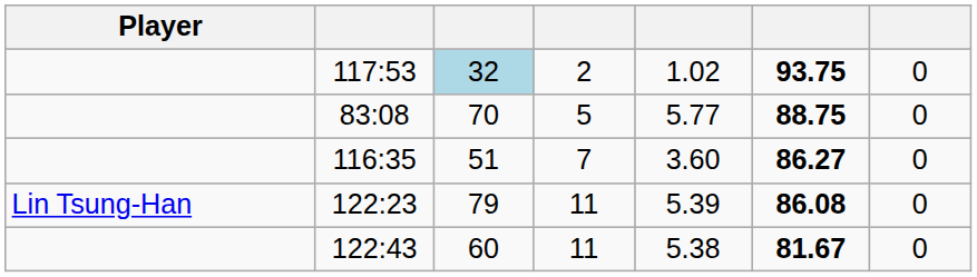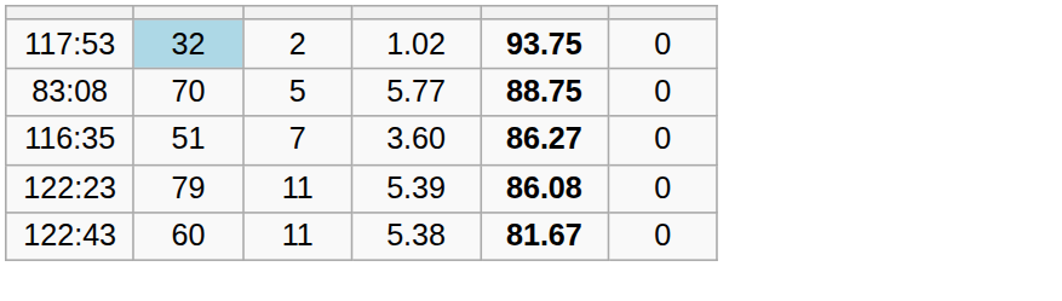- column: Player | Lin Tsung-Han
